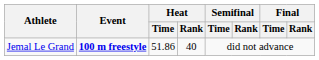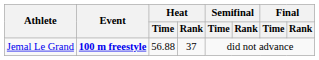Jemal Le Grand | Heat / Time: 51.86 -> 56.88
Jemal Le Grand | Heat / Rank: 40 -> 37
